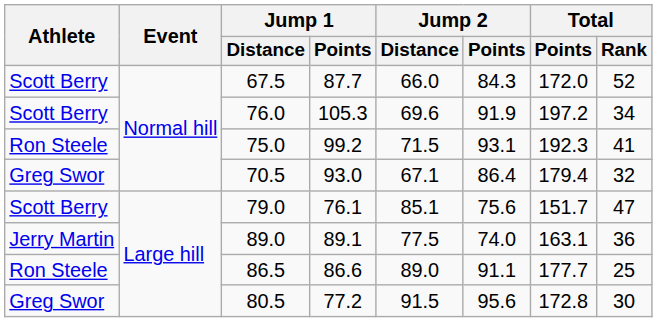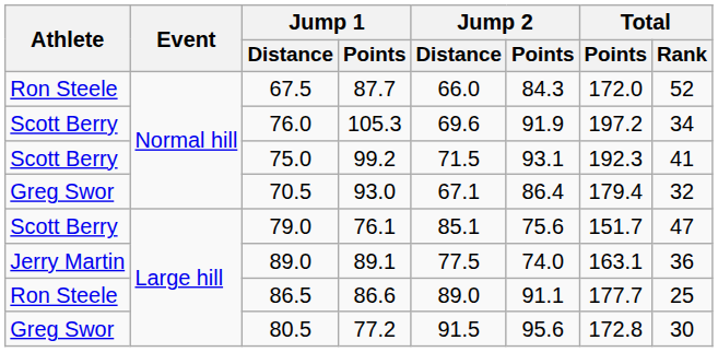67.5 | Athlete: Scott Berry -> Ron Steele
75.0 | Athlete: Ron Steele -> Scott Berry
